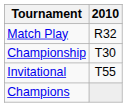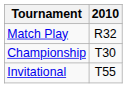- row: Champions
